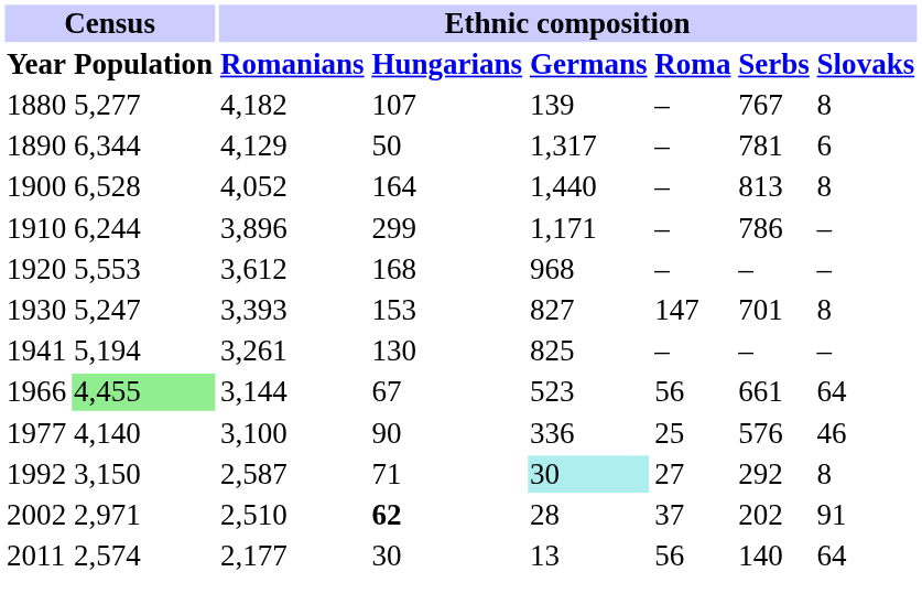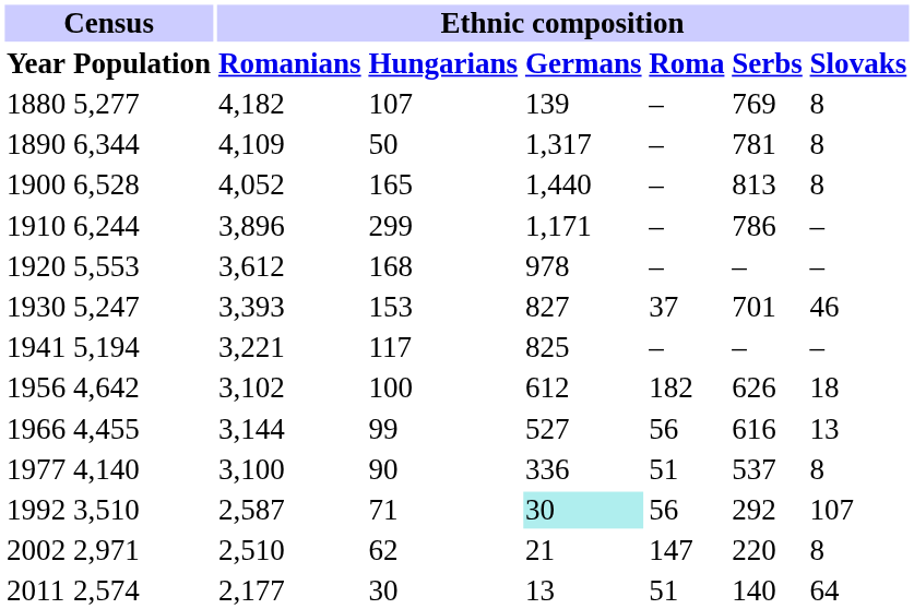1880 | Ethnic composition / Serbs: 767 -> 769
1890 | Ethnic composition / Romanians: 4,129 -> 4,109
1890 | Ethnic composition / Slovaks: 6 -> 8
1900 | Ethnic composition / Hungarians: 164 -> 165
1920 | Ethnic composition / Germans: 968 -> 978
1930 | Ethnic composition / Roma: 147 -> 37
1930 | Ethnic composition / Slovaks: 8 -> 46
1941 | Ethnic composition / Romanians: 3,261 -> 3,221
1941 | Ethnic composition / Hungarians: 130 -> 117
+ row: 1956 | 4,642 | 3,102 | 100 | 612 | 182 | 626 | 18
1966 | Census / Population: lightgreen background -> no background
1966 | Ethnic composition / Hungarians: 67 -> 99
1966 | Ethnic composition / Germans: 523 -> 527
1966 | Ethnic composition / Serbs: 661 -> 616
1966 | Ethnic composition / Slovaks: 64 -> 13
1977 | Ethnic composition / Roma: 25 -> 51
1977 | Ethnic composition / Serbs: 576 -> 537
1977 | Ethnic composition / Slovaks: 46 -> 8
1992 | Census / Population: 3,150 -> 3,510
1992 | Ethnic composition / Roma: 27 -> 56
1992 | Ethnic composition / Slovaks: 8 -> 107
2002 | Ethnic composition / Hungarians: bold -> normal
2002 | Ethnic composition / Germans: 28 -> 21
2002 | Ethnic composition / Roma: 37 -> 147
2002 | Ethnic composition / Serbs: 202 -> 220
2002 | Ethnic composition / Slovaks: 91 -> 8
2011 | Ethnic composition / Roma: 56 -> 51
